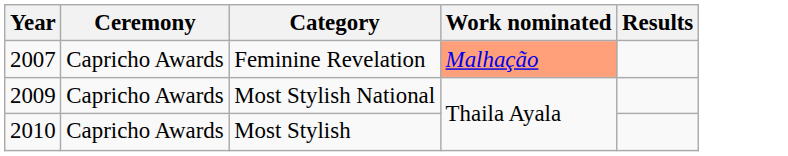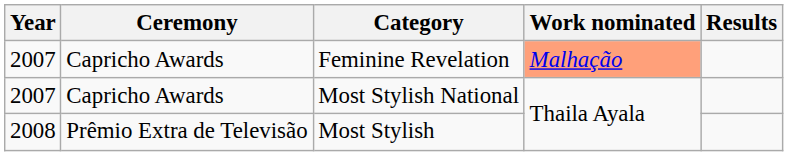Most Stylish National | Year: 2009 -> 2007
Most Stylish | Year: 2010 -> 2008
Most Stylish | Ceremony: Capricho Awards -> Prêmio Extra de Televisão
